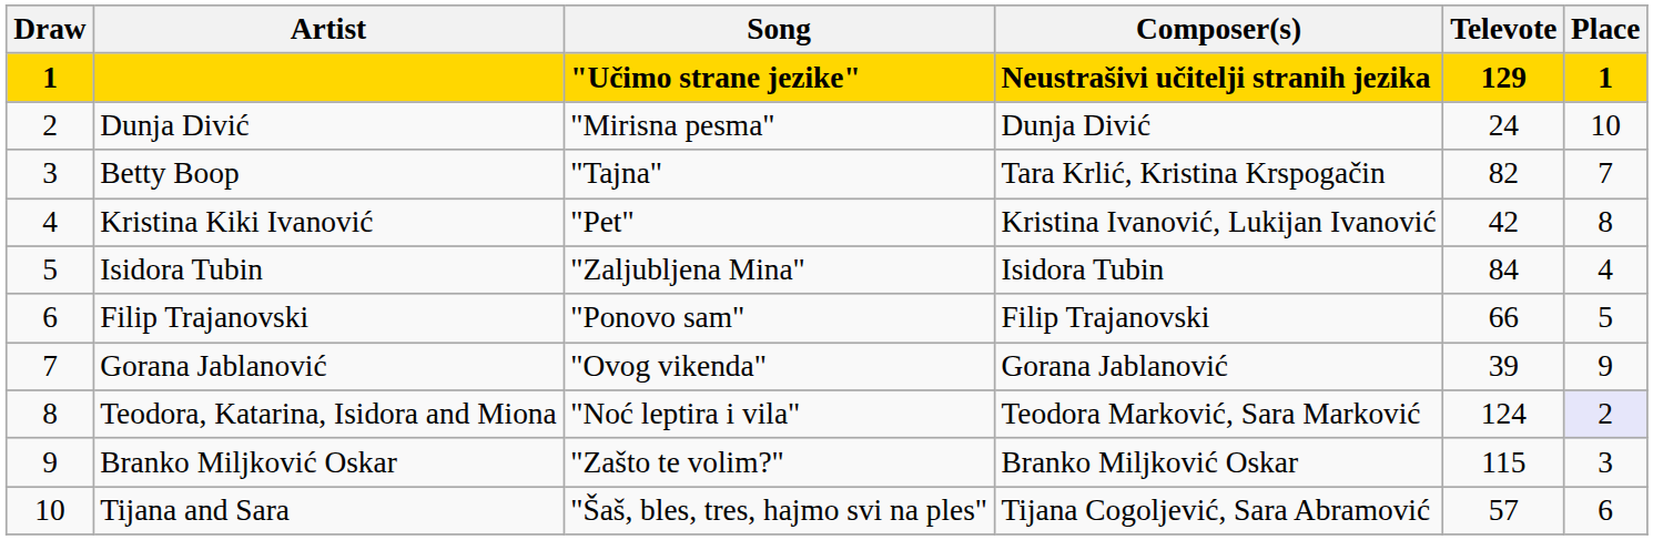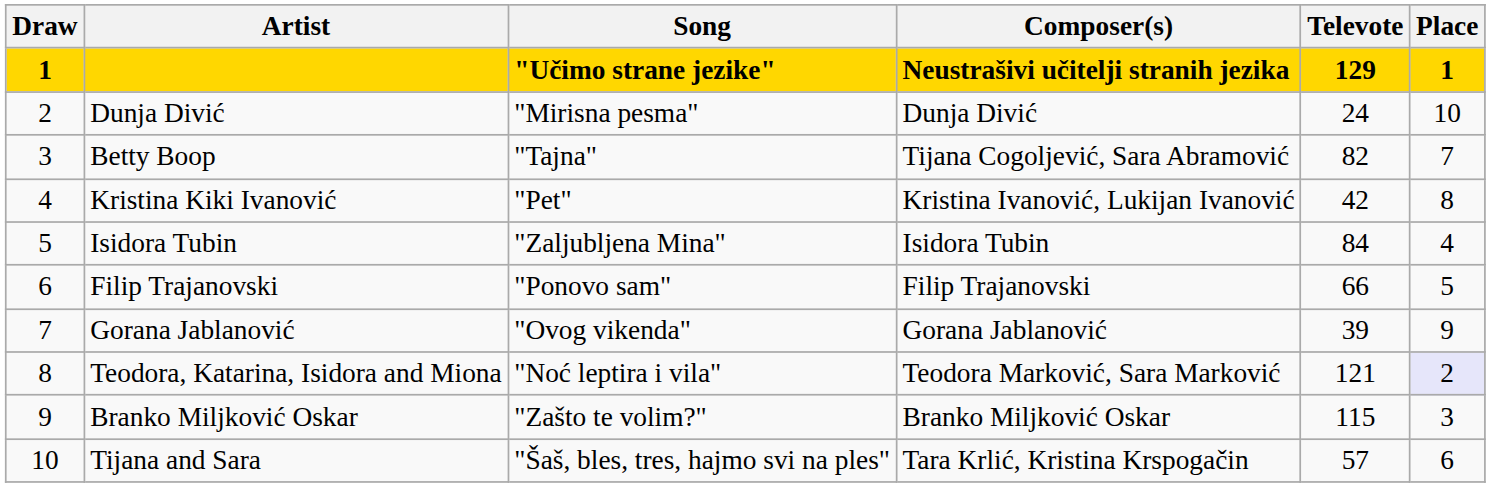Betty Boop | Composer(s): Tara Krlić, Kristina Krspogačin -> Tijana Cogoljević, Sara Abramović
Teodora, Katarina, Isidora and Miona | Televote: 124 -> 121
Tijana and Sara | Composer(s): Tijana Cogoljević, Sara Abramović -> Tara Krlić, Kristina Krspogačin
